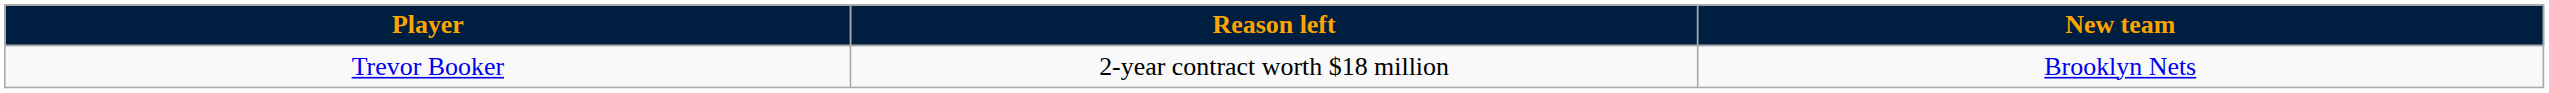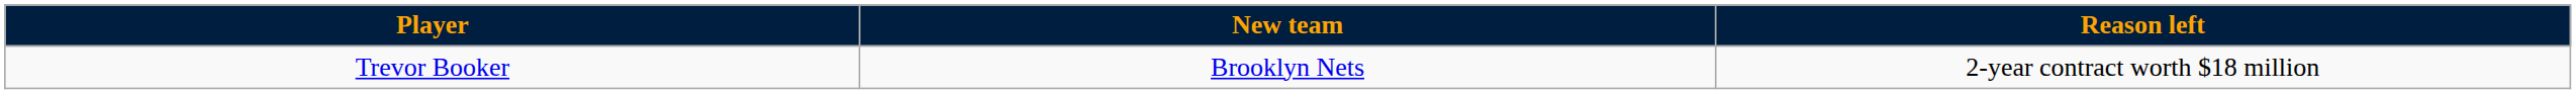columns swapped: Reason left <-> New team
